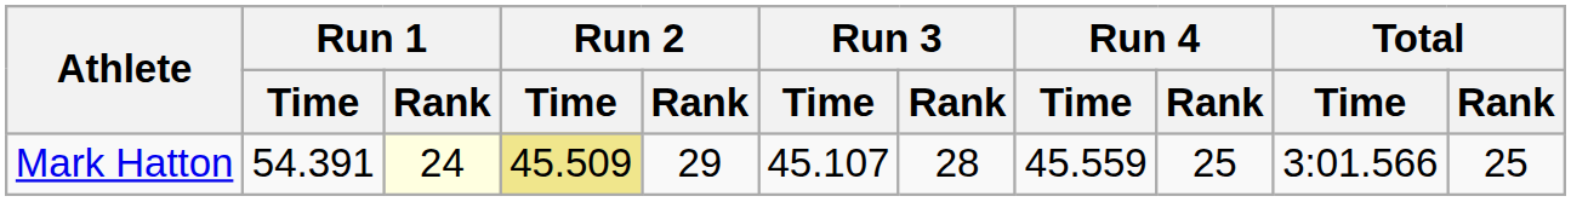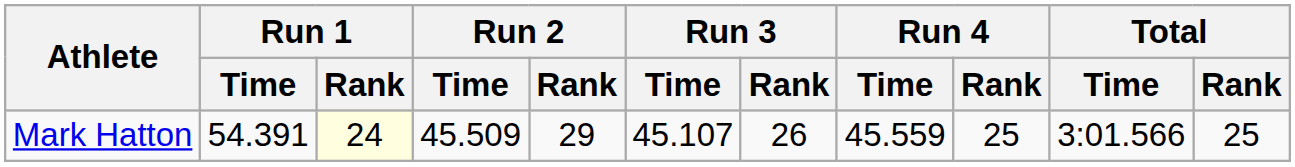Mark Hatton | Run 2 / Time: khaki background -> no background
Mark Hatton | Run 3 / Rank: 28 -> 26
